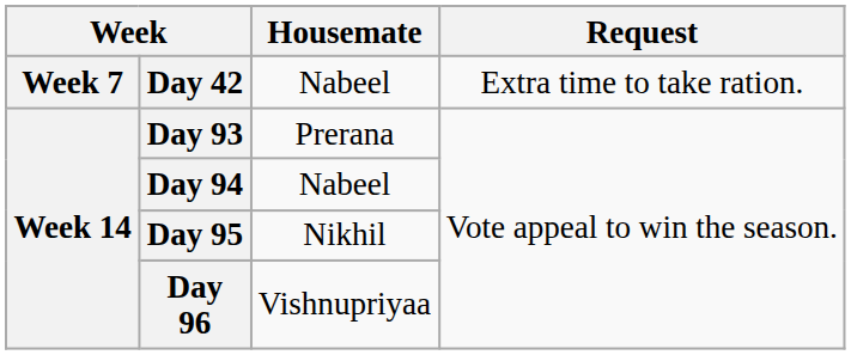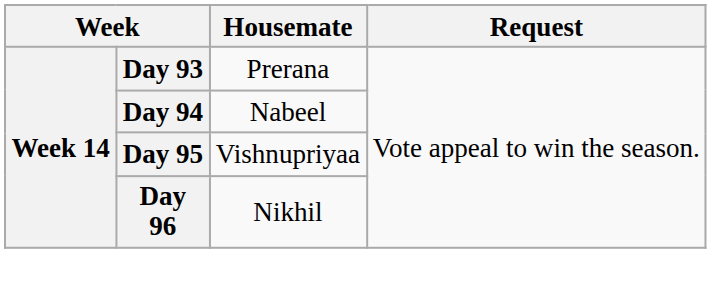- row: Week 7 | Day 42 | Nabeel | Extra time to take ration.
Day 95 | Housemate: Nikhil -> Vishnupriyaa
Day 96 | Housemate: Vishnupriyaa -> Nikhil
